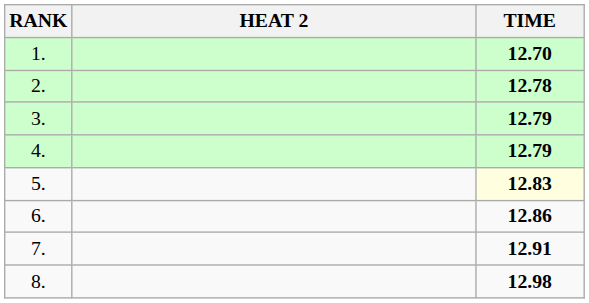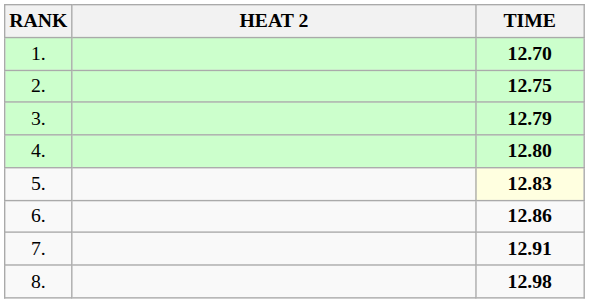2. | TIME: 12.78 -> 12.75
4. | TIME: 12.79 -> 12.80
